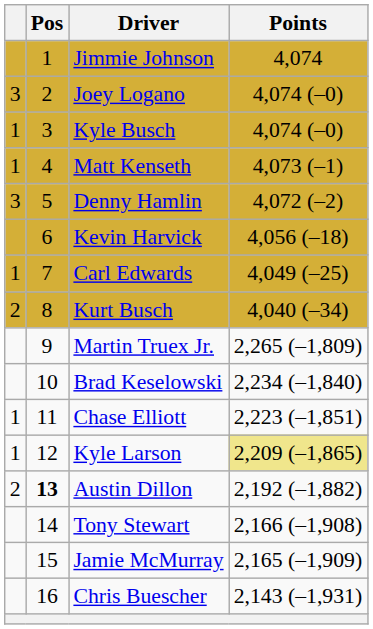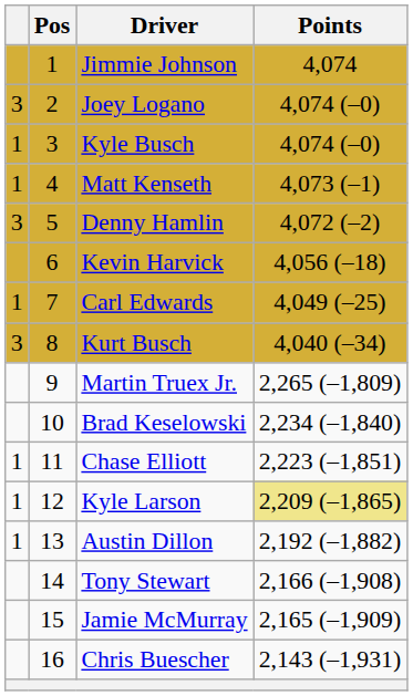Kurt Busch | column 1: 2 -> 3
Austin Dillon | column 1: 2 -> 1
Austin Dillon | Pos: bold -> normal
